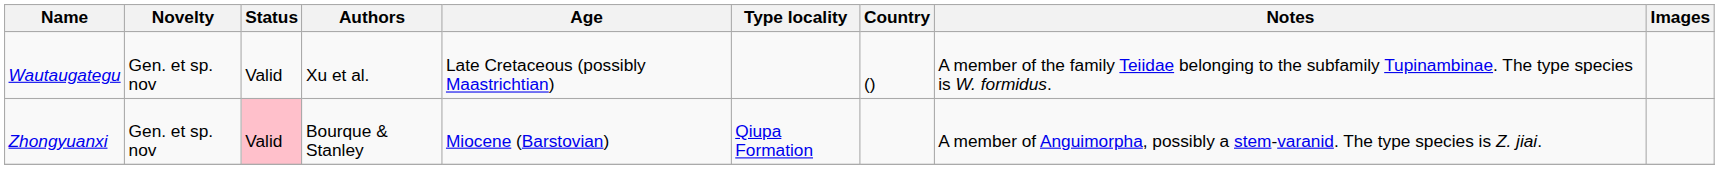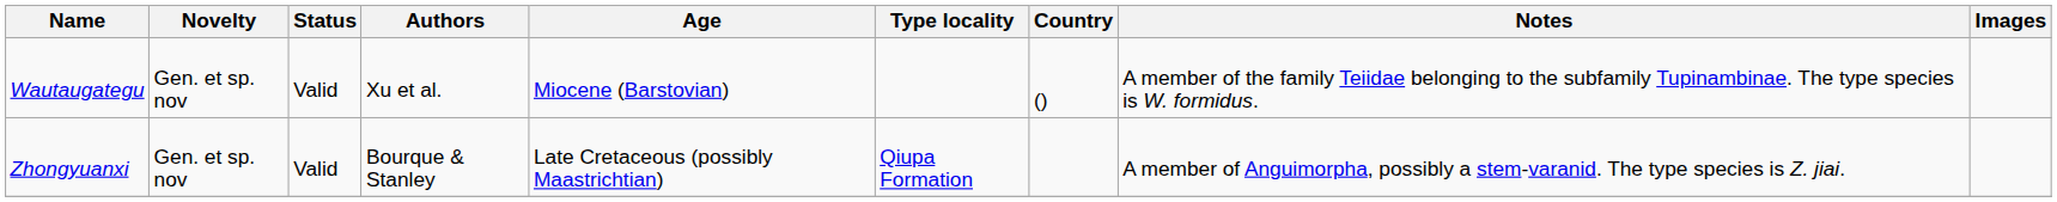Wautaugategu | Age: Late Cretaceous (possibly Maastrichtian) -> Miocene (Barstovian)
Zhongyuanxi | Status: pink background -> no background
Zhongyuanxi | Age: Miocene (Barstovian) -> Late Cretaceous (possibly Maastrichtian)
